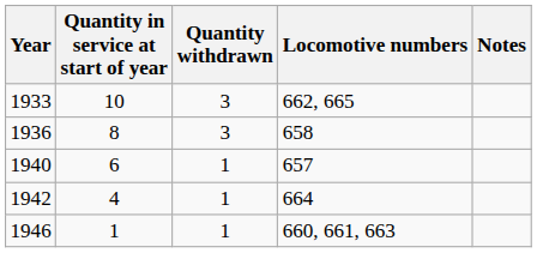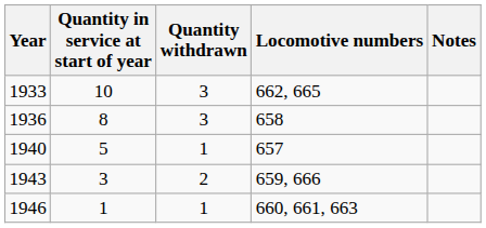1940 | Quantity in service at start of year: 6 -> 5
- row: 1942 | 4 | 1 | 664
+ row: 1943 | 3 | 2 | 659, 666
